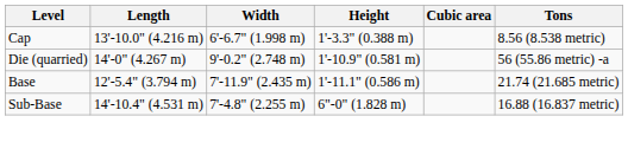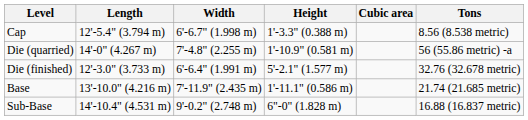Cap | Length: 13'-10.0" (4.216 m) -> 12'-5.4" (3.794 m)
Die (quarried) | Width: 9'-0.2" (2.748 m) -> 7'-4.8" (2.255 m)
+ row: Die (finished) | 12'-3.0" (3.733 m) | 6'-6.4" (1.991 m) | 5'-2.1" (1.577 m) | 32.76 (32.678 metric)
Base | Length: 12'-5.4" (3.794 m) -> 13'-10.0" (4.216 m)
Sub-Base | Width: 7'-4.8" (2.255 m) -> 9'-0.2" (2.748 m)
